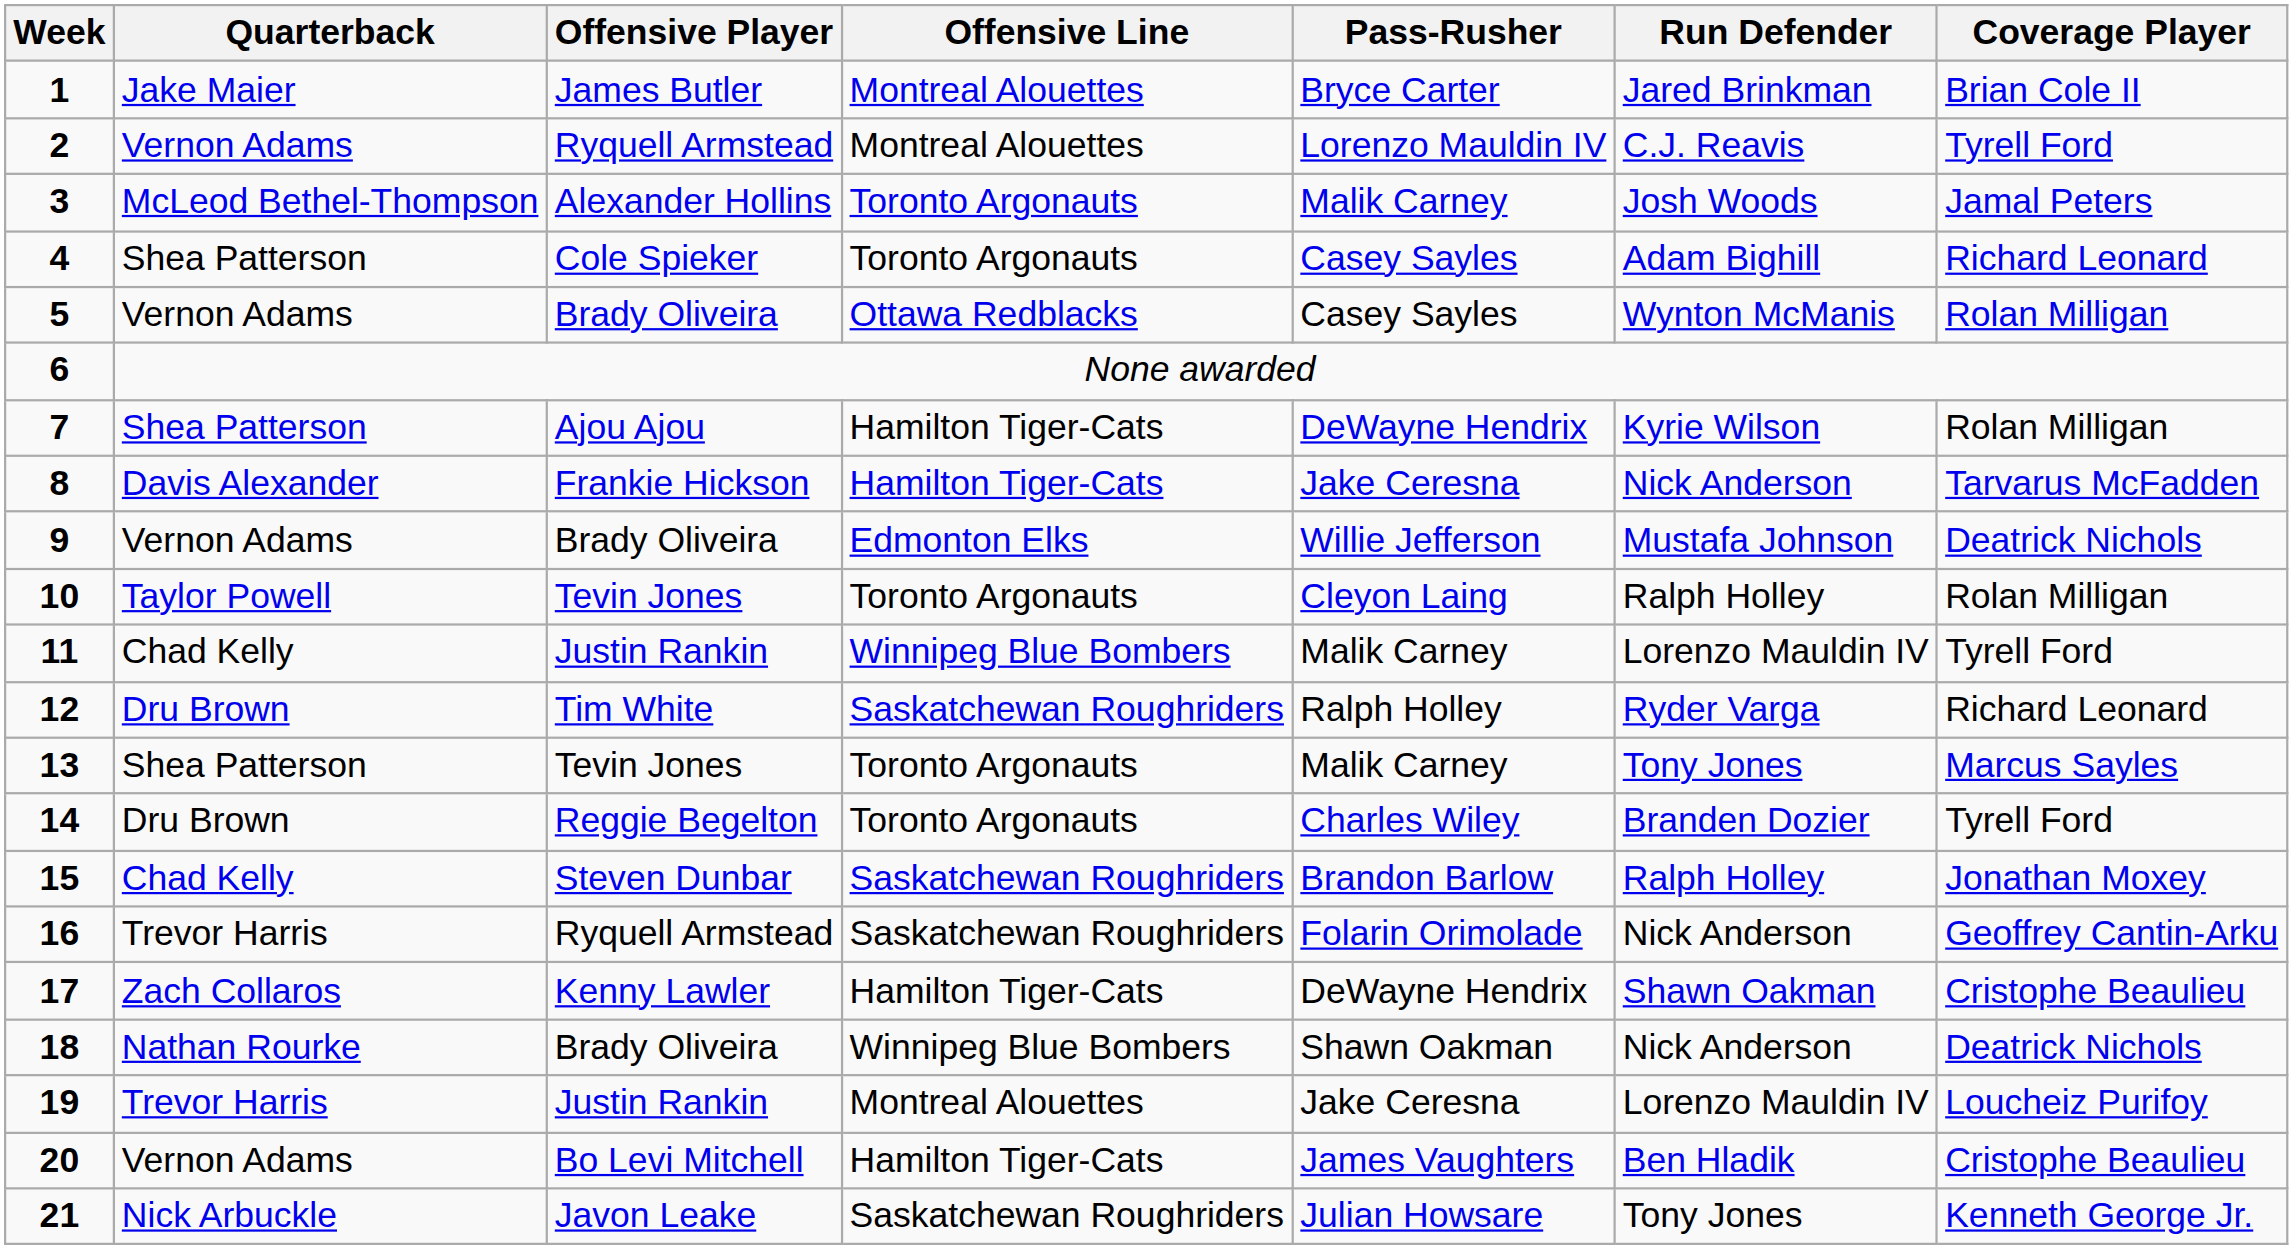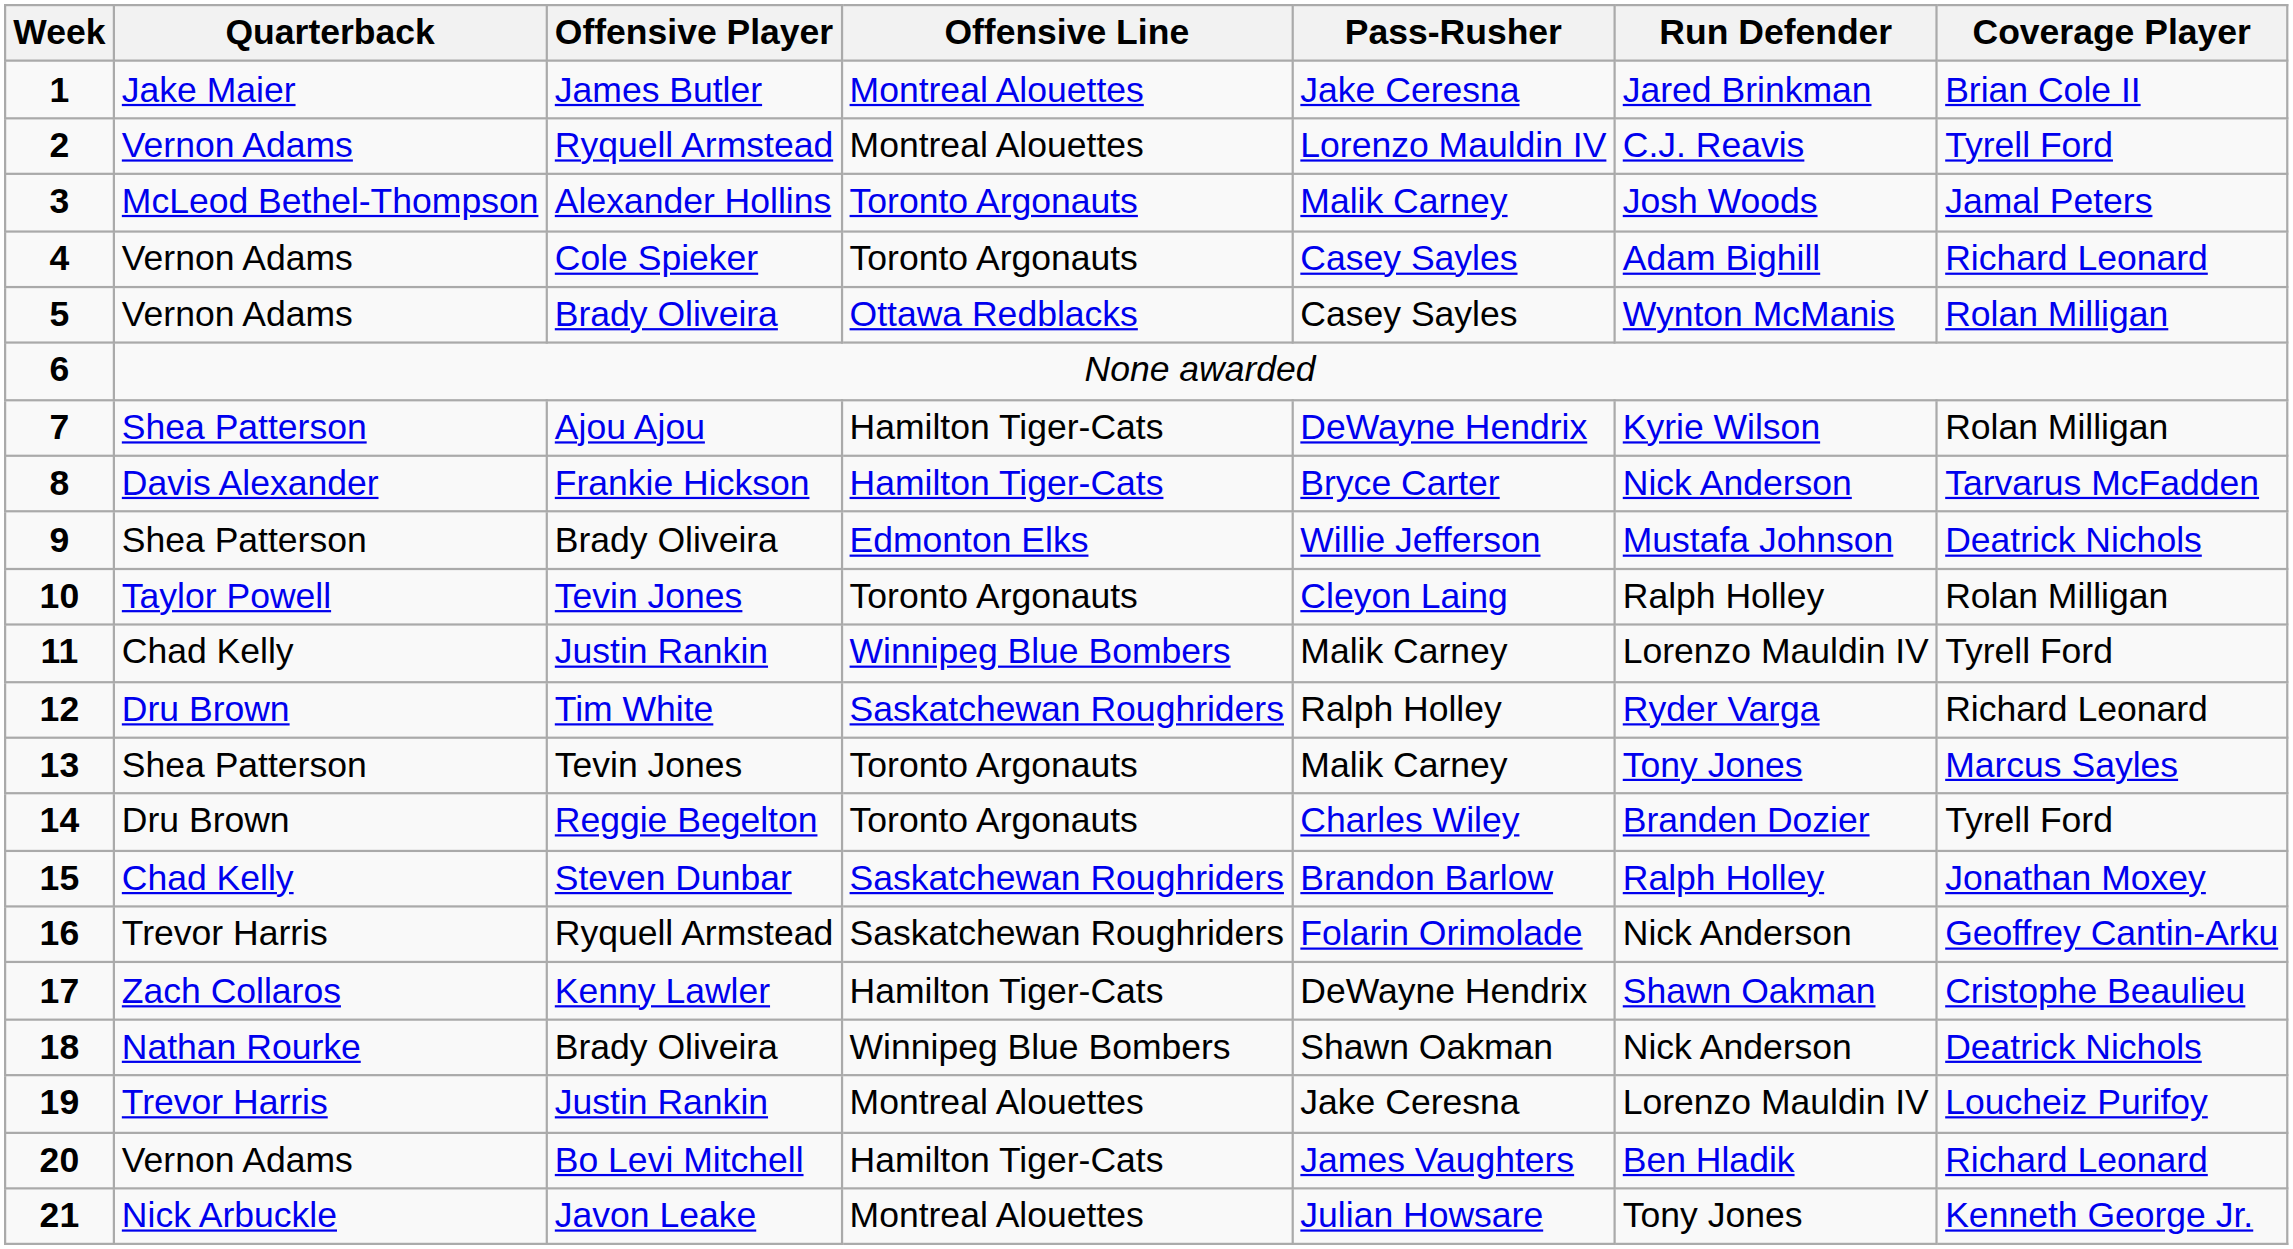1 | Pass-Rusher: Bryce Carter -> Jake Ceresna
4 | Quarterback: Shea Patterson -> Vernon Adams
8 | Pass-Rusher: Jake Ceresna -> Bryce Carter
9 | Quarterback: Vernon Adams -> Shea Patterson
20 | Coverage Player: Cristophe Beaulieu -> Richard Leonard
21 | Offensive Line: Saskatchewan Roughriders -> Montreal Alouettes
